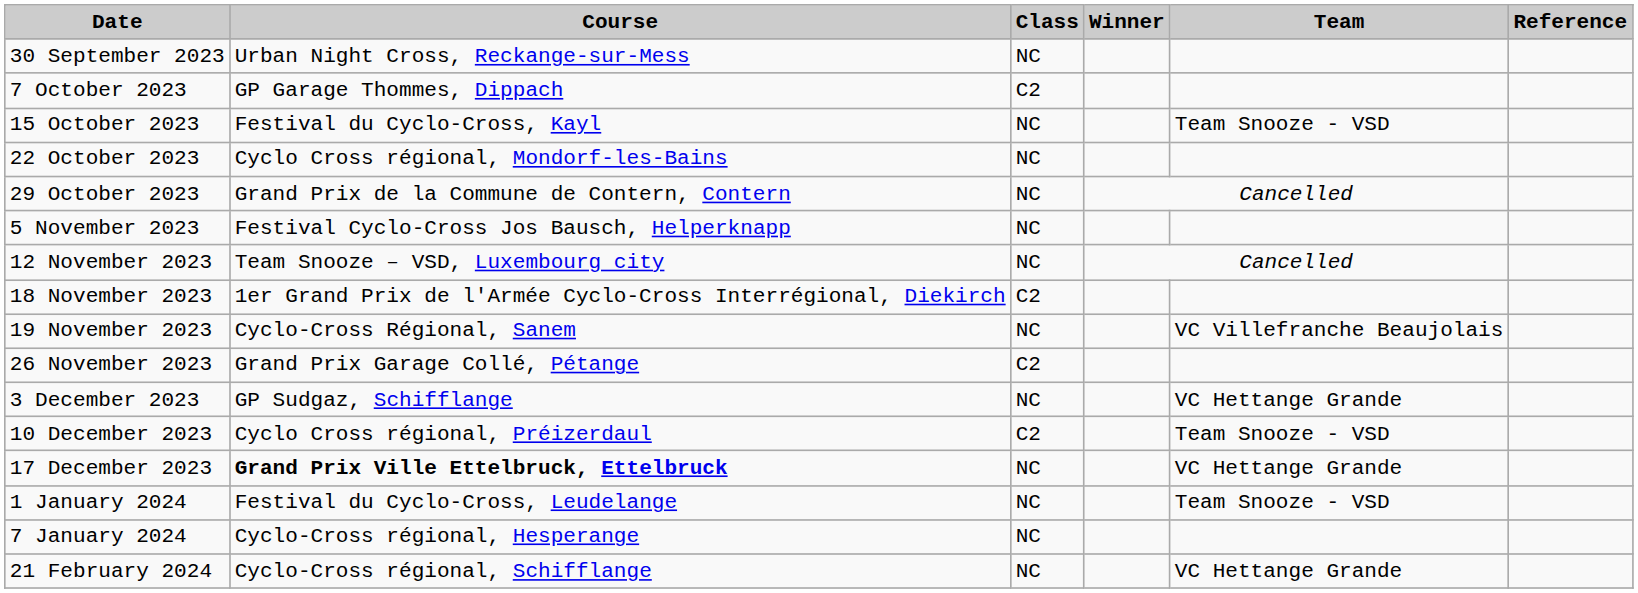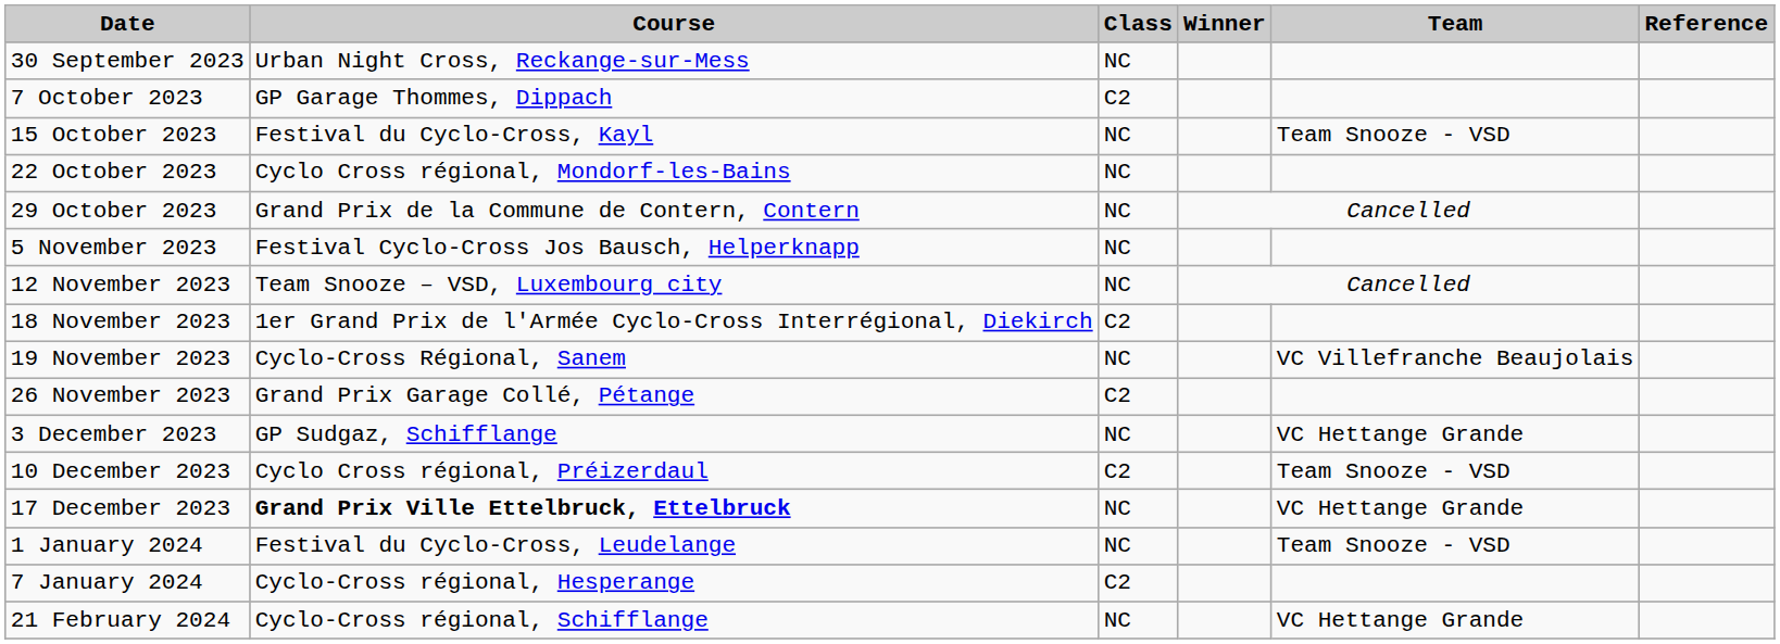7 January 2024 | Class: NC -> C2
